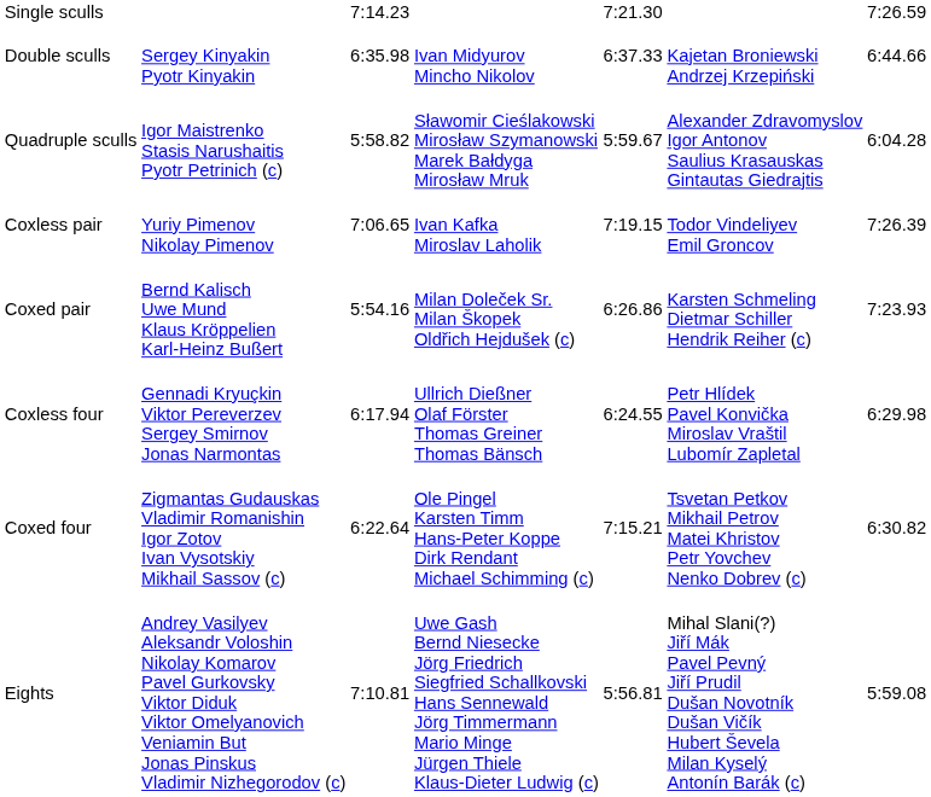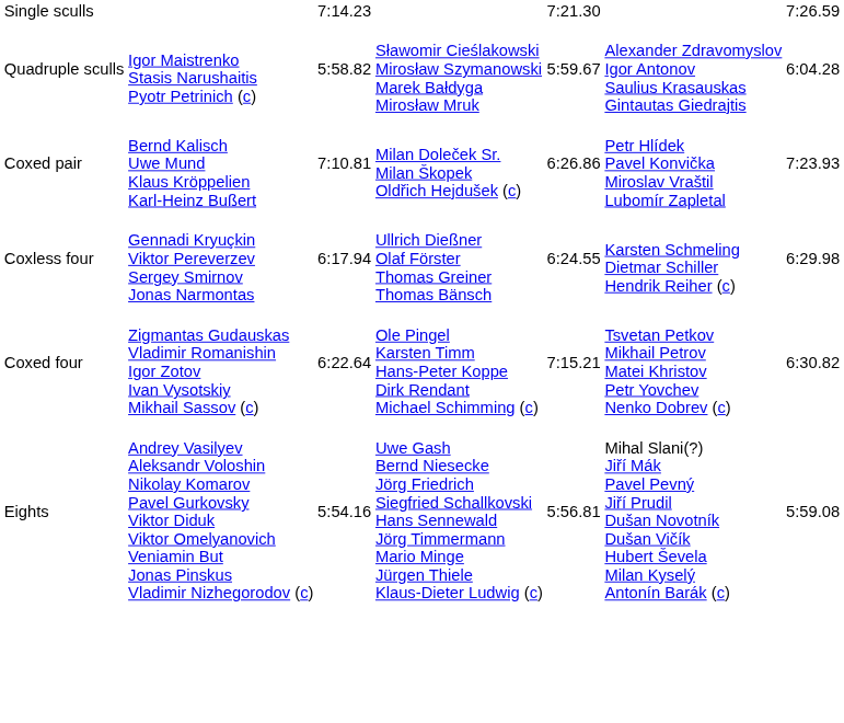- row: Double sculls | Sergey Kinyakin Pyotr Kinyakin | 6:35.98 | Ivan Midyurov Mincho Nikolov | 6:37.33 | Kajetan Broniewski Andrzej Krzepiński | 6:44.66
- row: Coxless pair | Yuriy Pimenov Nikolay Pimenov | 7:06.65 | Ivan Kafka Miroslav Laholik | 7:19.15 | Todor Vindeliyev Emil Groncov | 7:26.39
Coxed pair | column 3: 5:54.16 -> 7:10.81
Coxed pair | column 6: Karsten Schmeling Dietmar Schiller Hendrik Reiher (c) -> Petr Hlídek Pavel Konvička Miroslav Vraštil Lubomír Zapletal
Coxless four | column 6: Petr Hlídek Pavel Konvička Miroslav Vraštil Lubomír Zapletal -> Karsten Schmeling Dietmar Schiller Hendrik Reiher (c)
Eights | column 3: 7:10.81 -> 5:54.16
